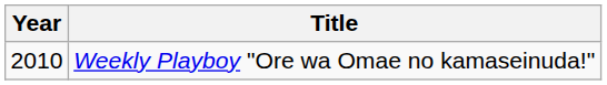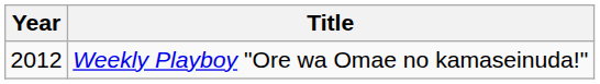Weekly Playboy "Ore wa Omae no kamaseinuda!" | Year: 2010 -> 2012
